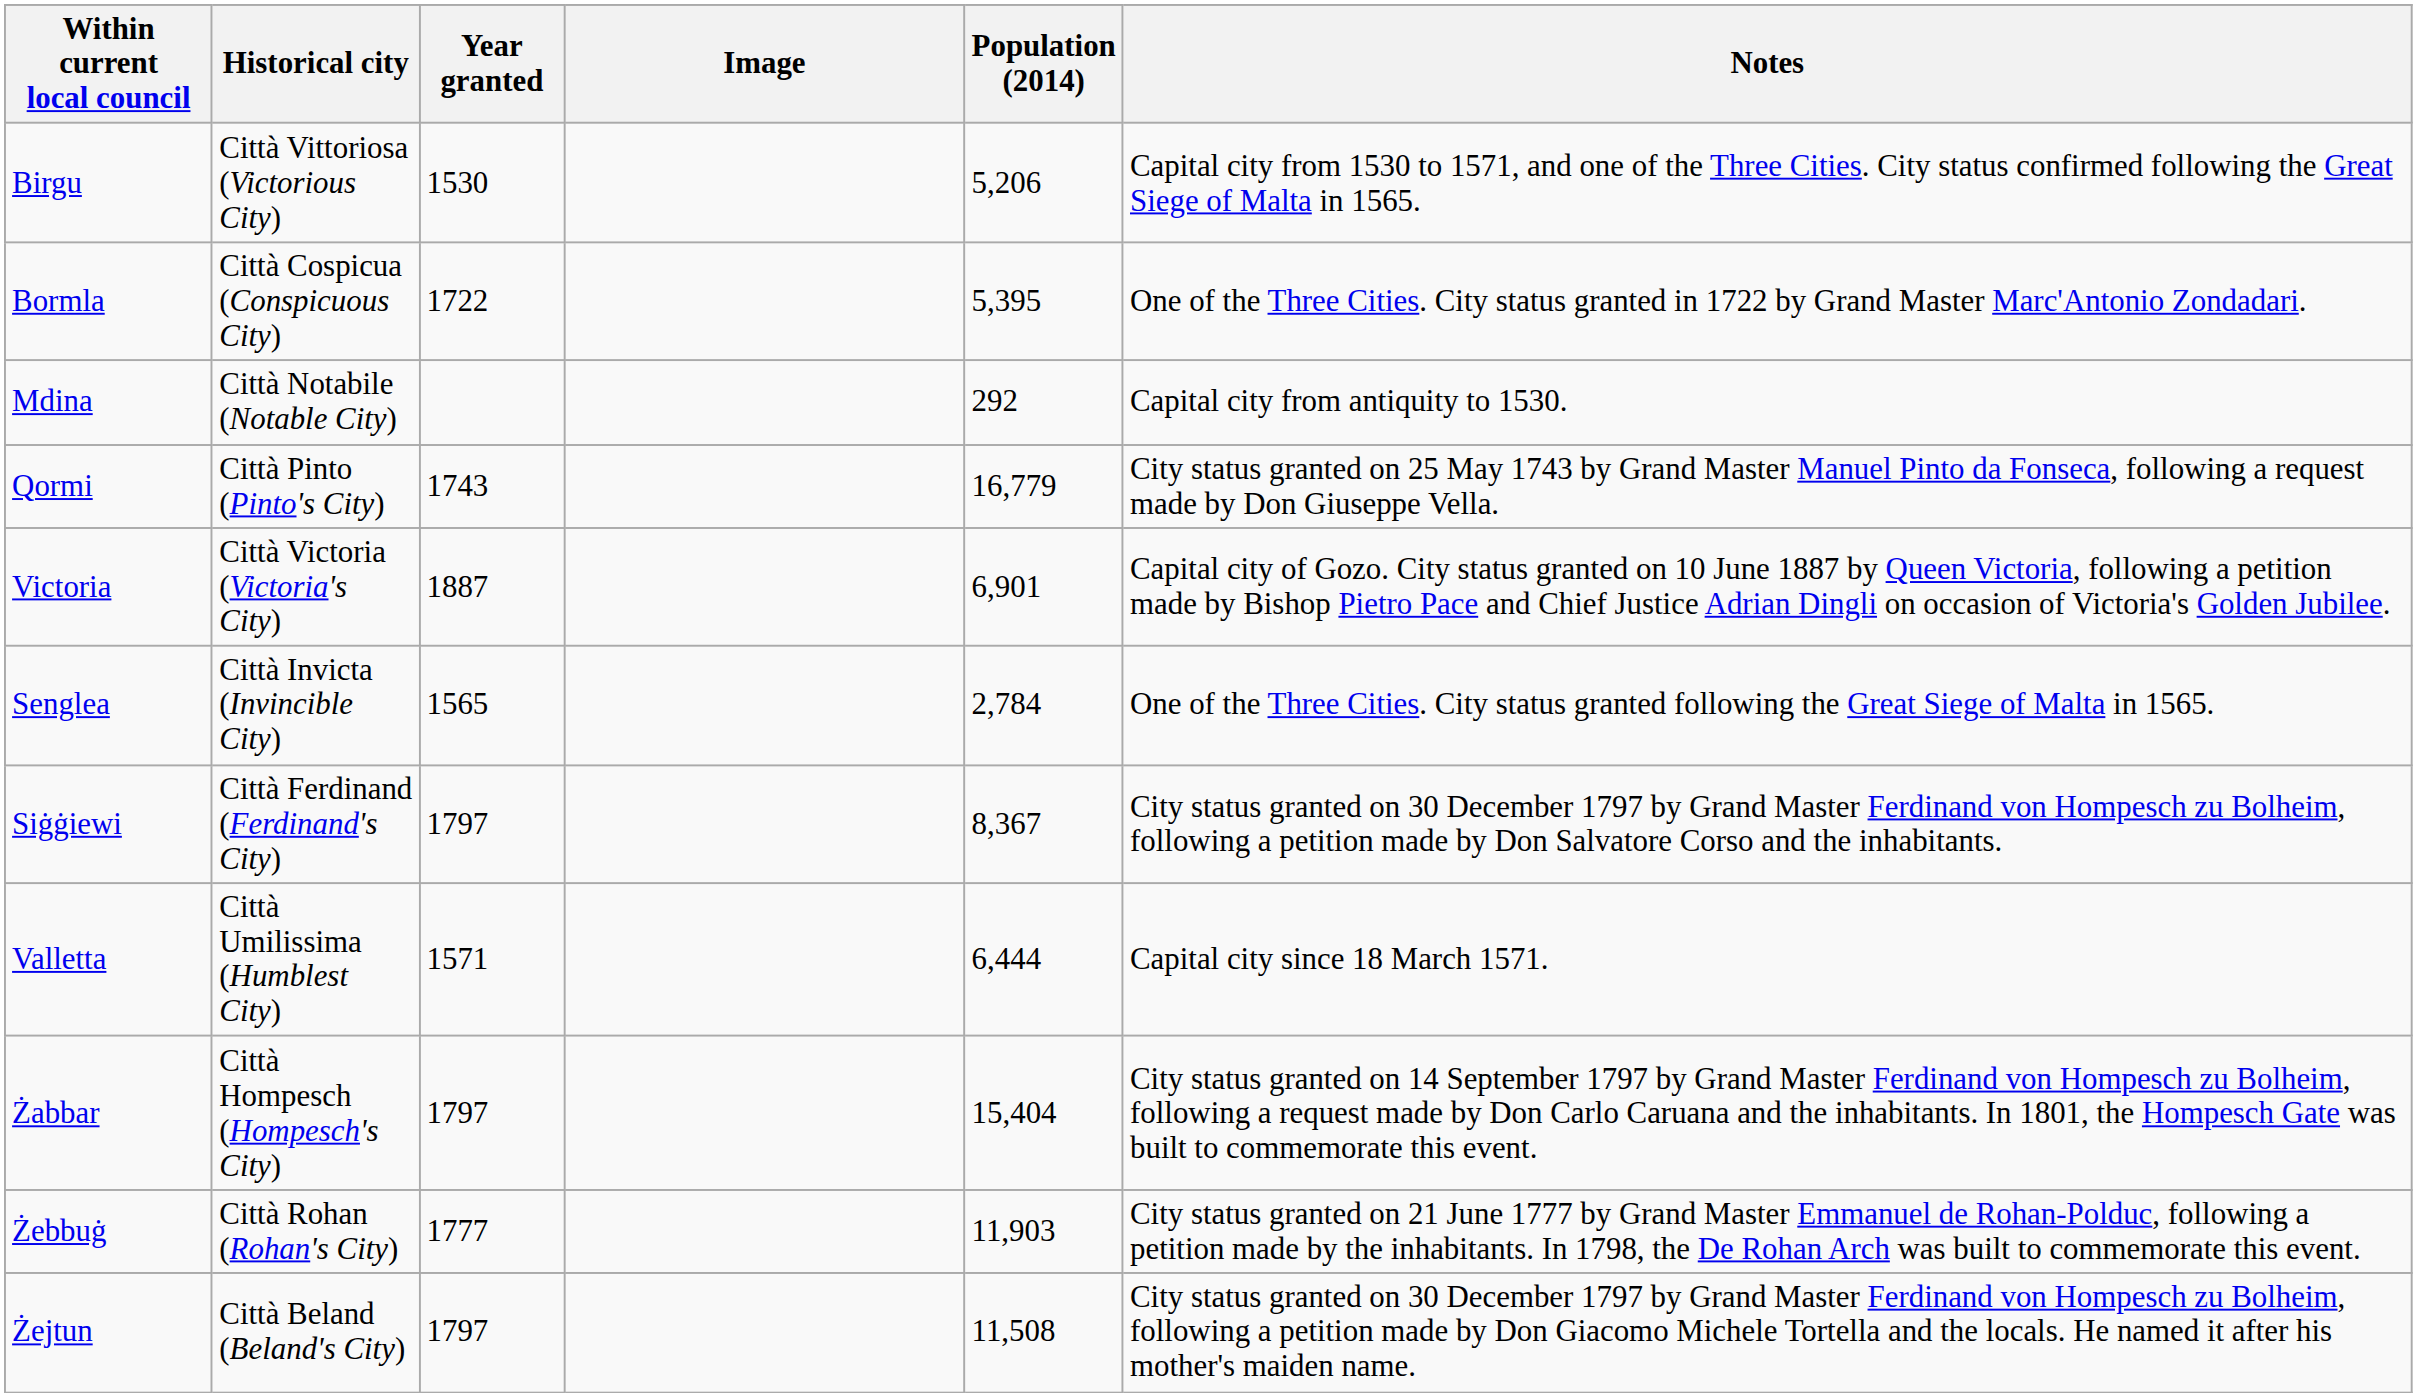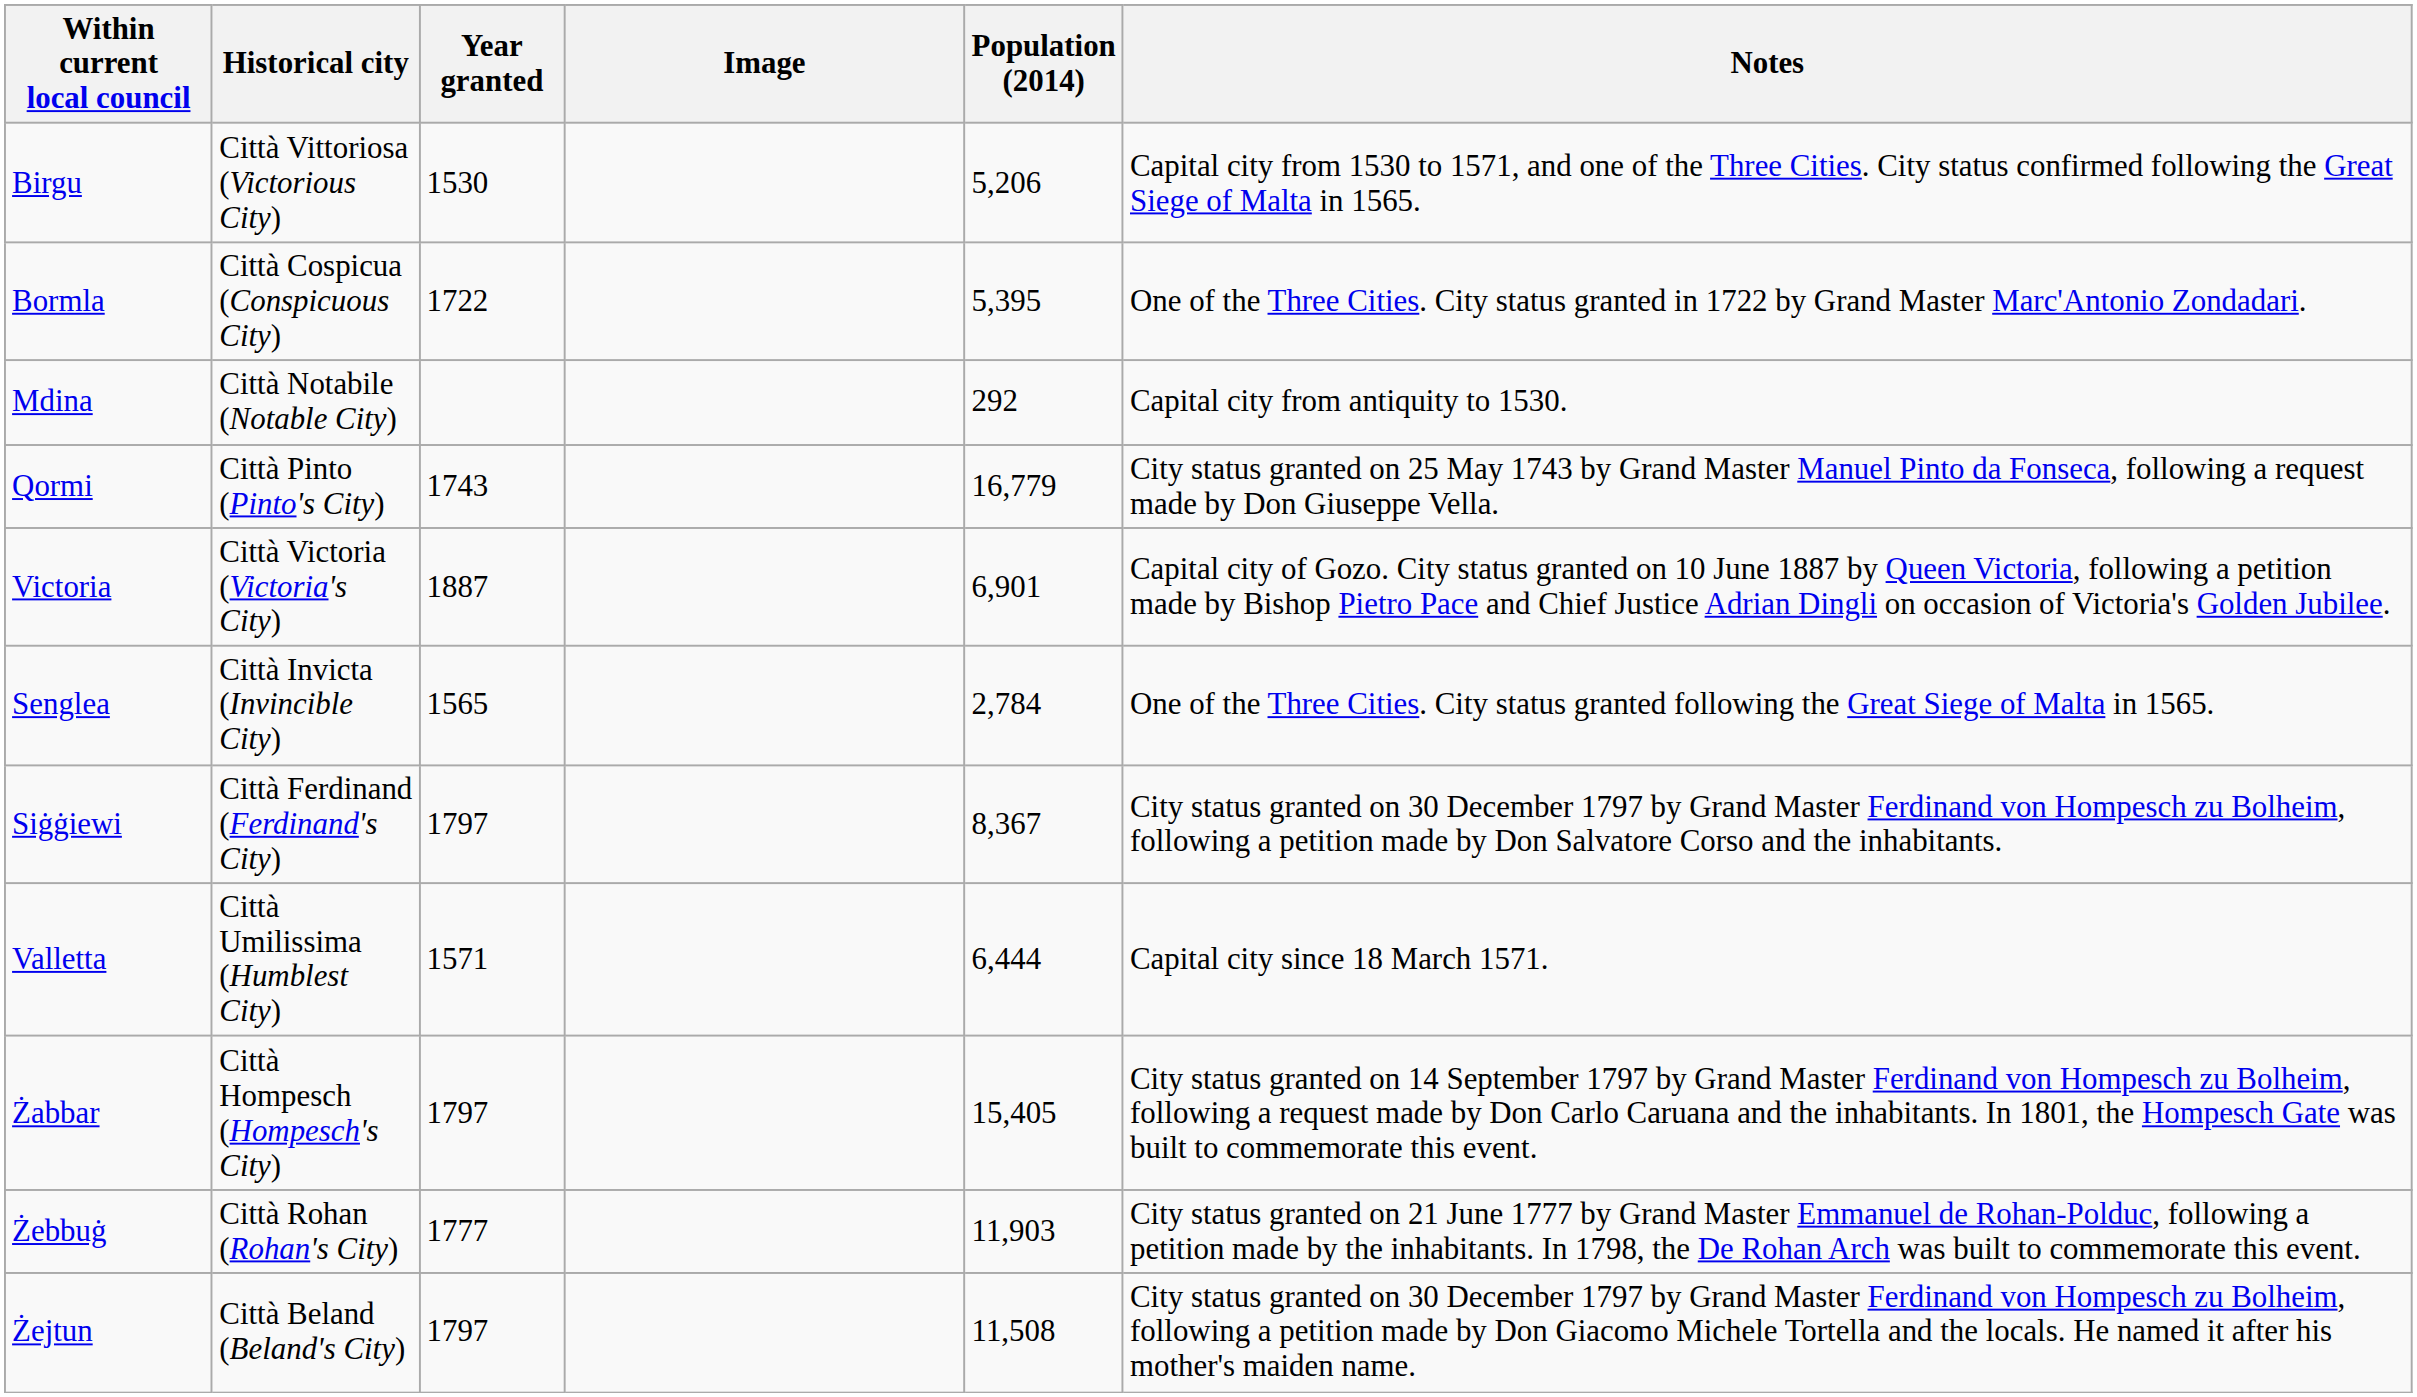Żabbar | Population (2014): 15,404 -> 15,405
